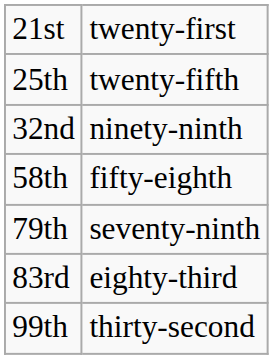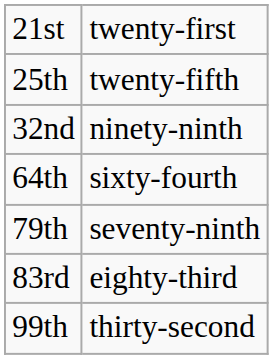- row: 58th | fifty-eighth
+ row: 64th | sixty-fourth
